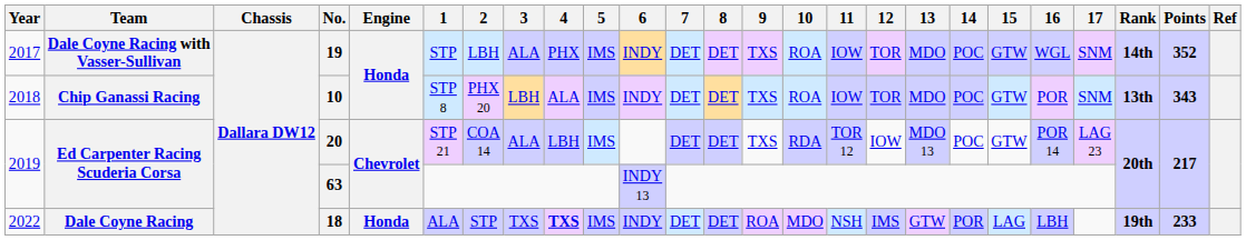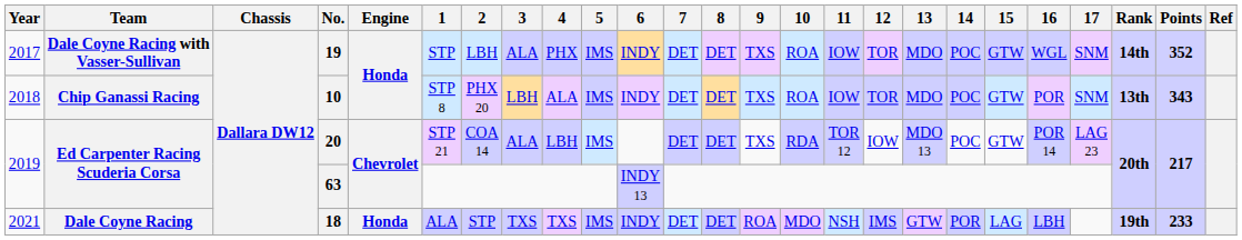18 | Year: 2022 -> 2021
18 | 4: bold -> normal
